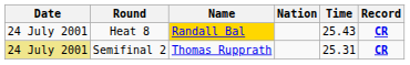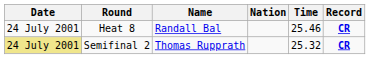Heat 8 | Name: gold background -> no background
Heat 8 | Time: 25.43 -> 25.46
Semifinal 2 | Time: 25.31 -> 25.32
